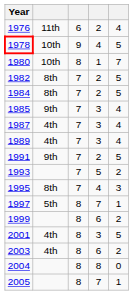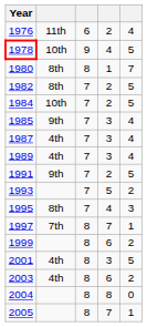1980 | column 2: 10th -> 8th
1984 | column 2: 8th -> 10th
1997 | column 2: 5th -> 7th
